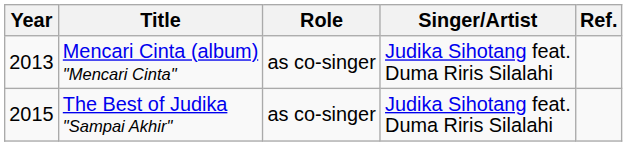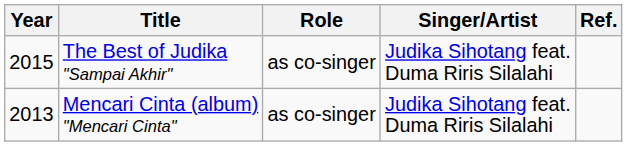rows swapped: Mencari Cinta (album) "Mencari Cinta" <-> The Best of Judika "Sampai Akhir"
